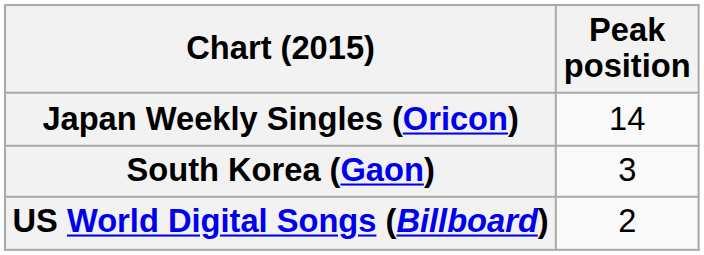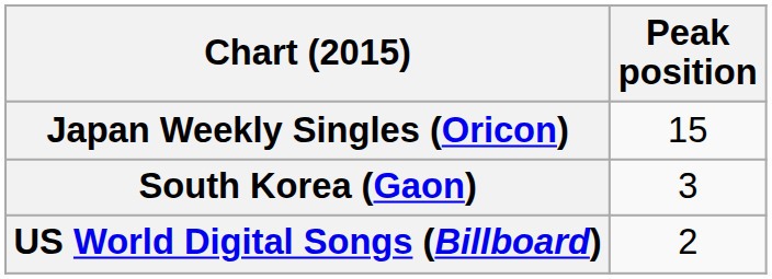Japan Weekly Singles (Oricon) | Peak position: 14 -> 15
